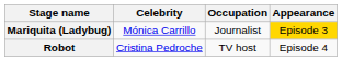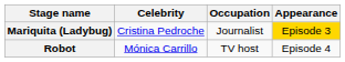Mariquita (Ladybug) | Celebrity: Mónica Carrillo -> Cristina Pedroche
Robot | Celebrity: Cristina Pedroche -> Mónica Carrillo
